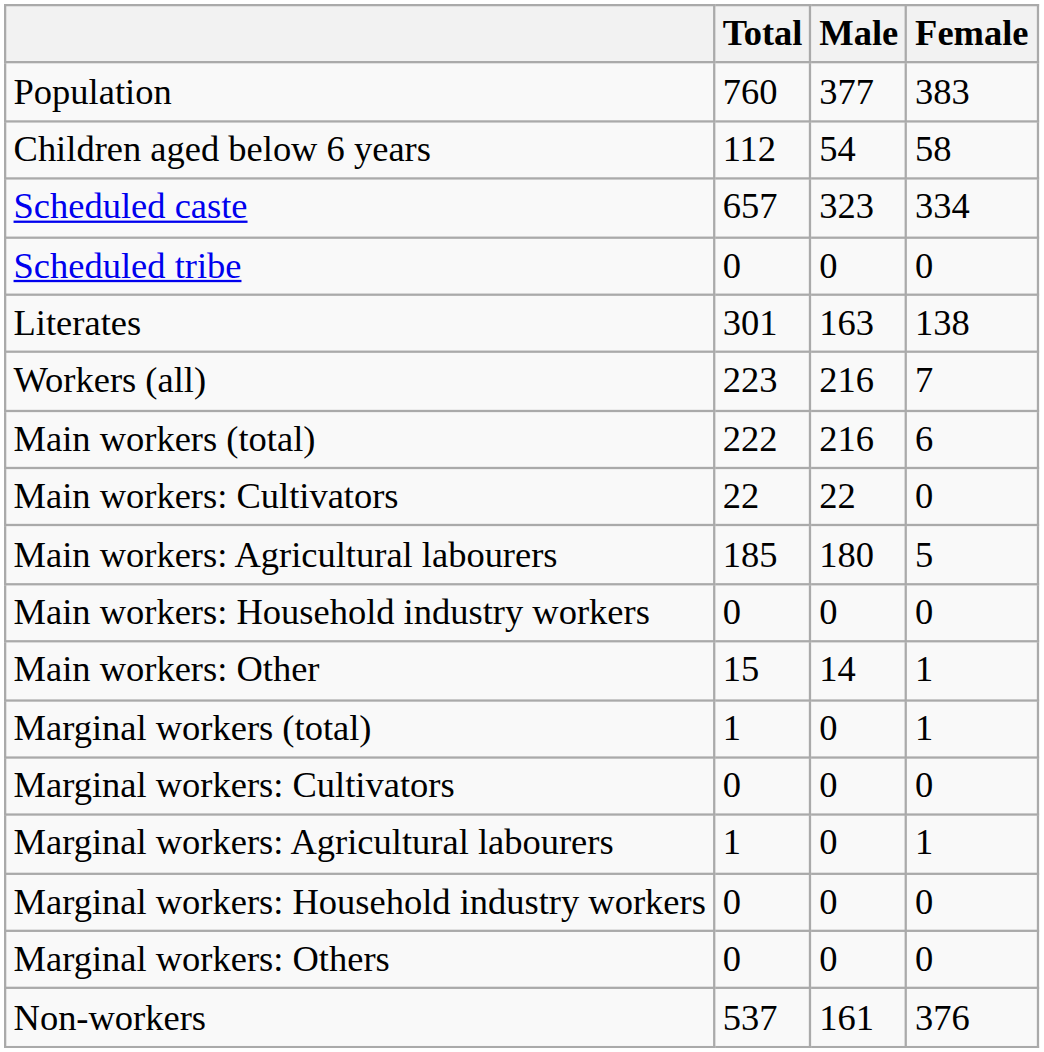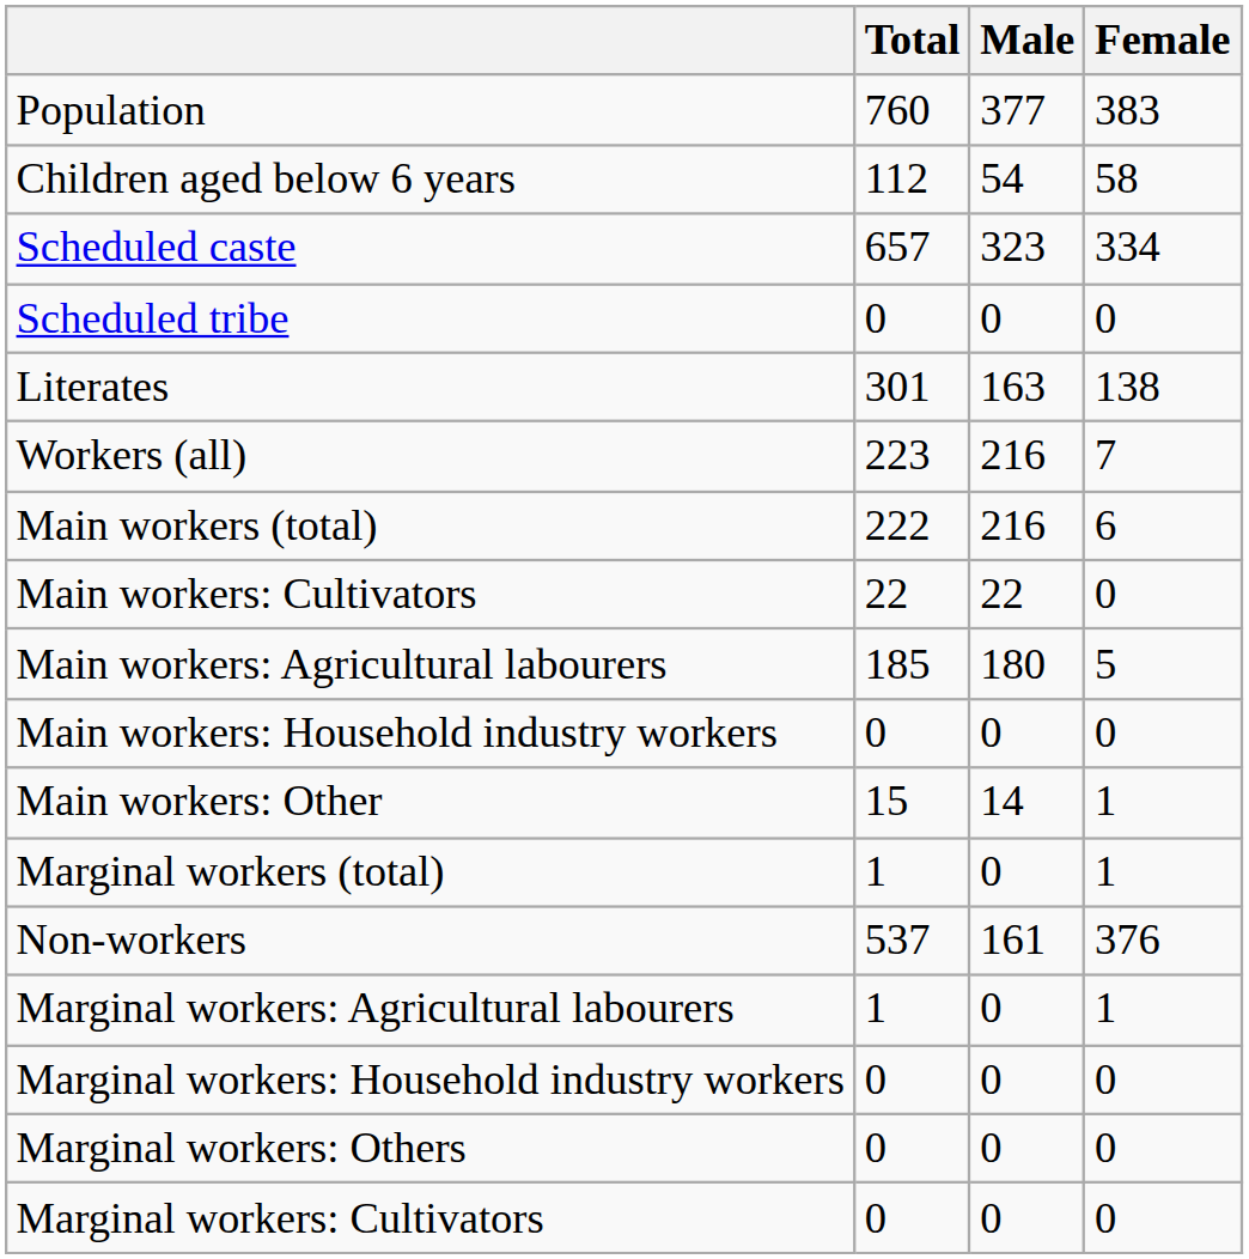rows swapped: Marginal workers: Cultivators <-> Non-workers
